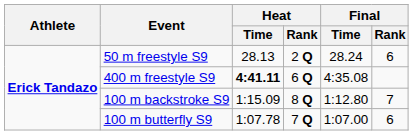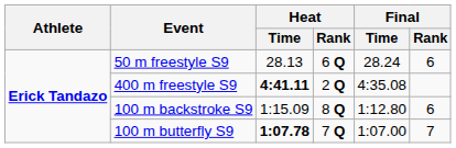50 m freestyle S9 | Heat / Rank: 2 Q -> 6 Q
400 m freestyle S9 | Heat / Rank: 6 Q -> 2 Q
100 m backstroke S9 | Final / Rank: 7 -> 6
100 m butterfly S9 | Heat / Time: normal -> bold
100 m butterfly S9 | Final / Rank: 6 -> 7
